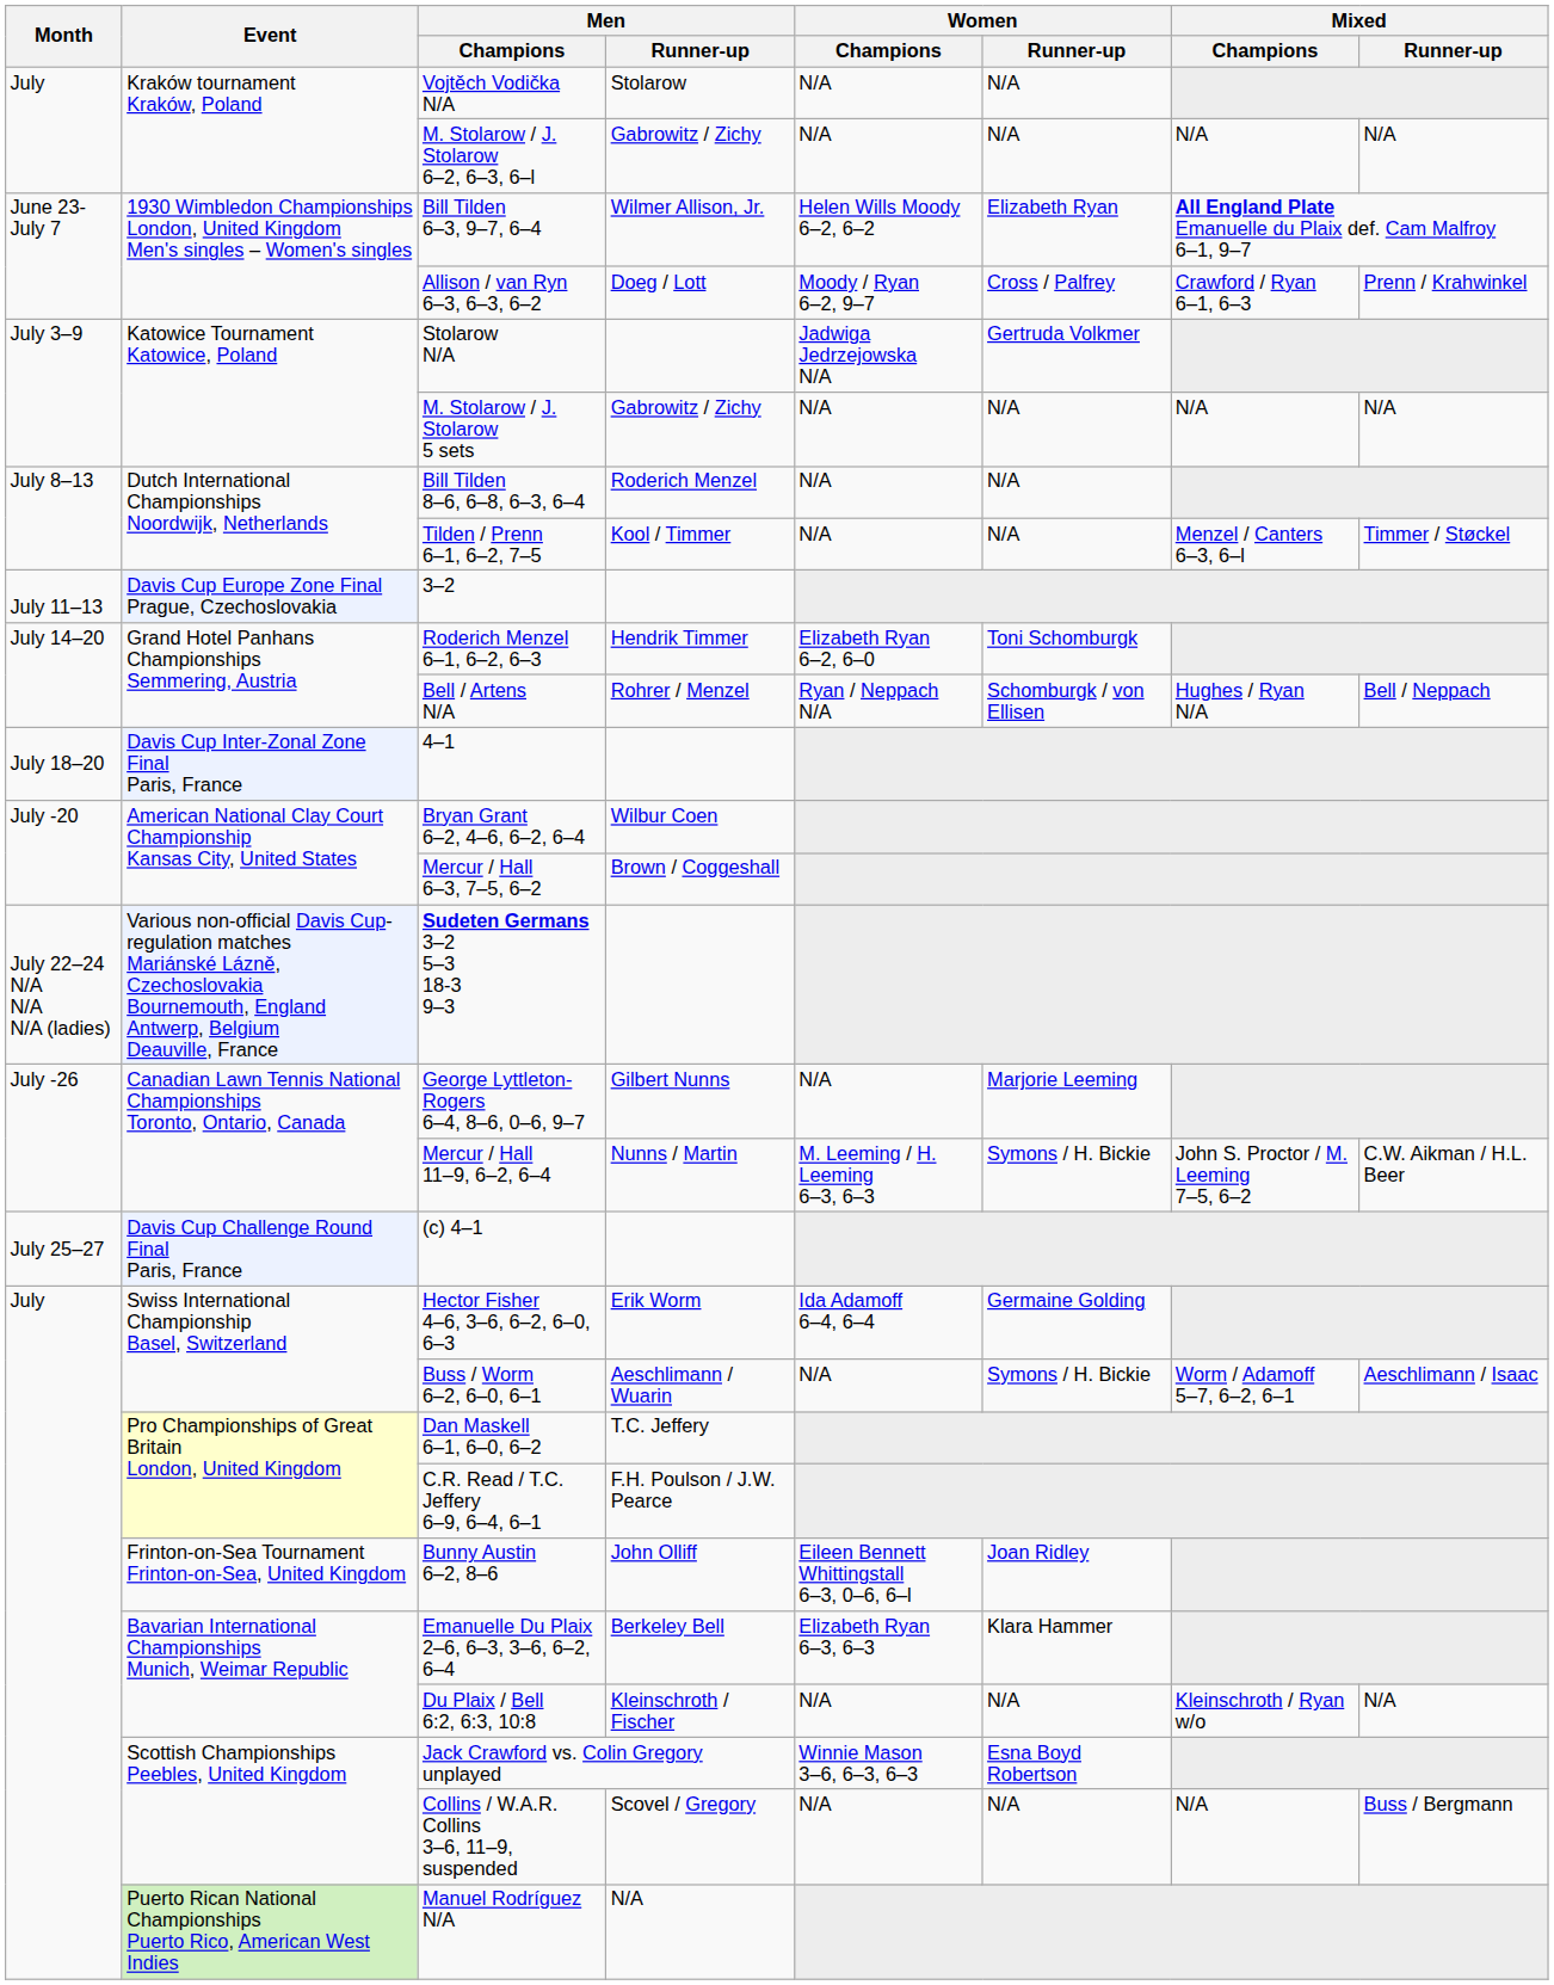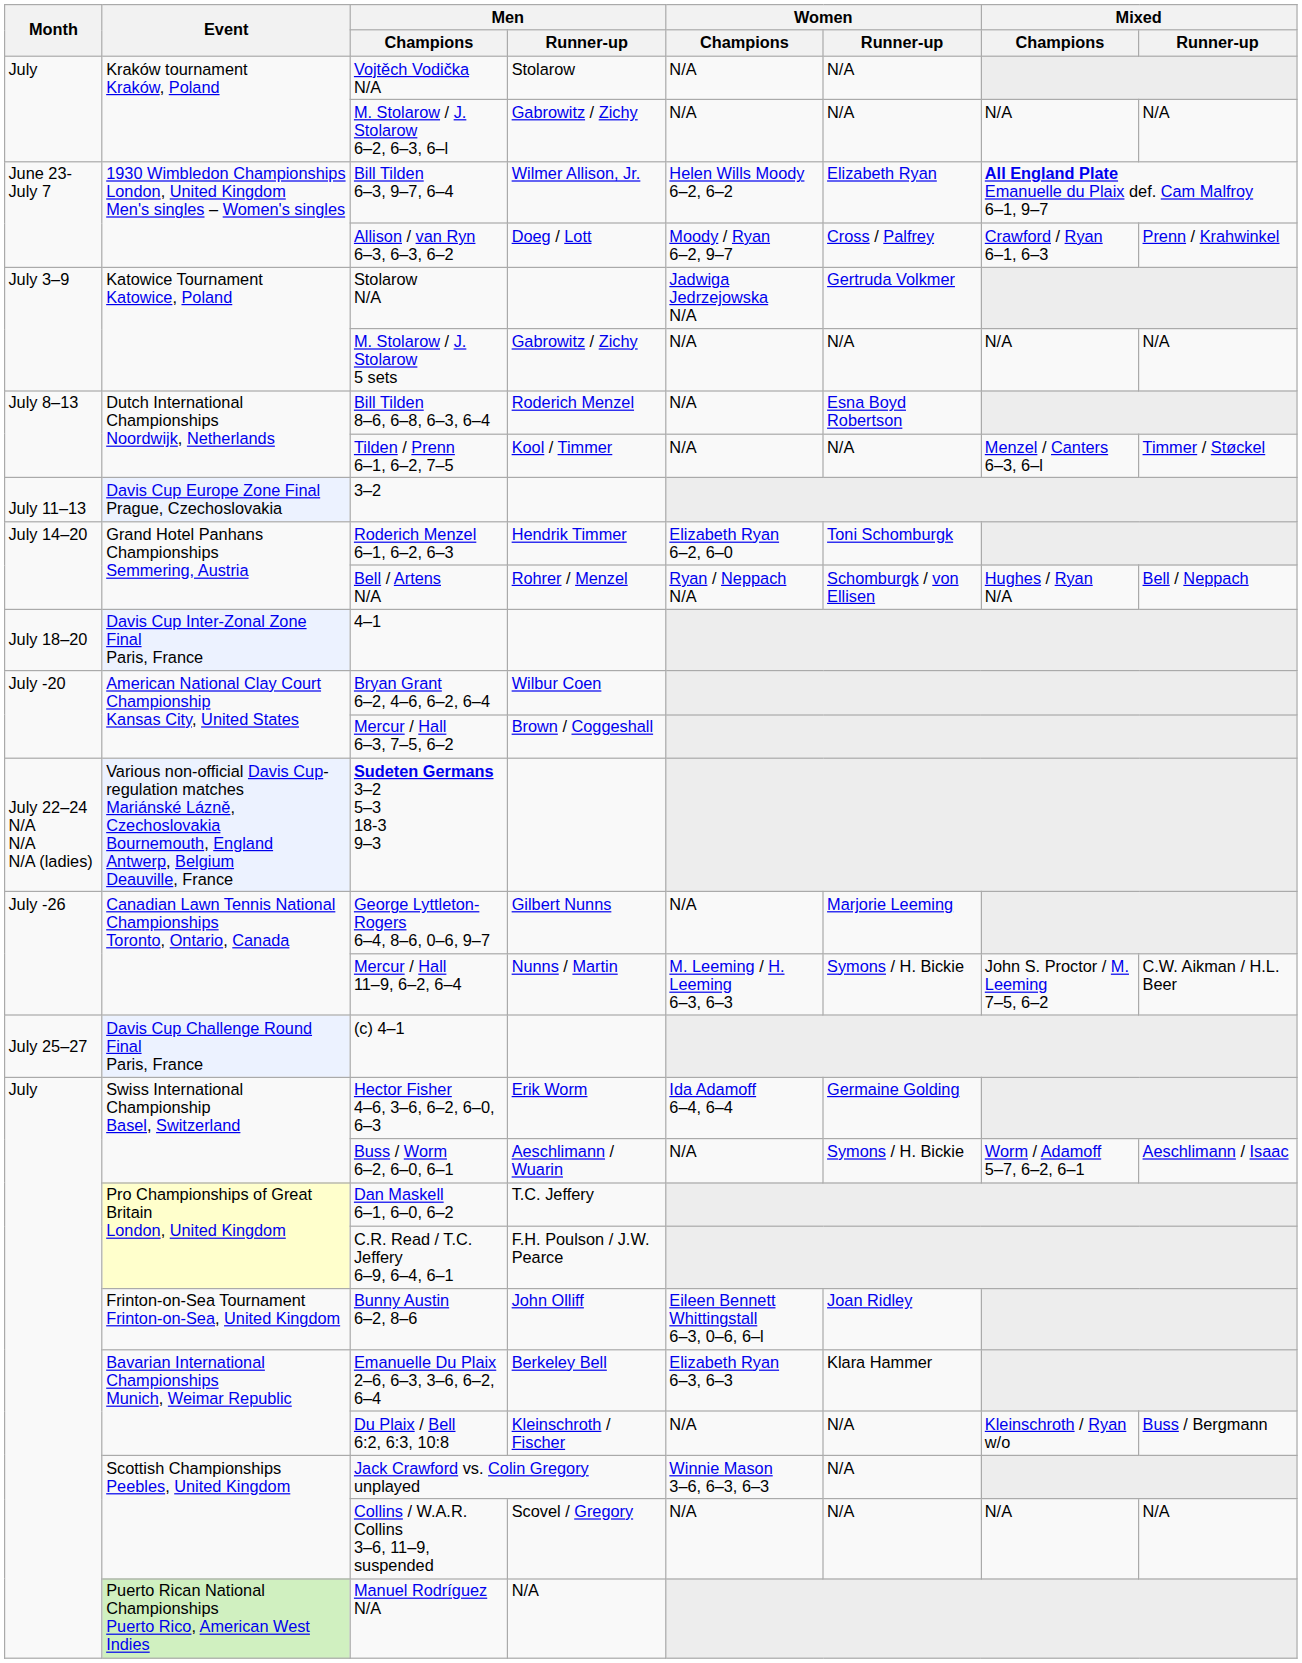Bill Tilden 8–6, 6–8, 6–3, 6–4 | Women / Runner-up: N/A -> Esna Boyd Robertson
Du Plaix / Bell 6:2, 6:3, 10:8 | Mixed / Runner-up: N/A -> Buss / Bergmann
Jack Crawford vs. Colin Gregory unplayed | Women / Runner-up: Esna Boyd Robertson -> N/A
Collins / W.A.R. Collins 3–6, 11–9, suspended | Mixed / Runner-up: Buss / Bergmann -> N/A
